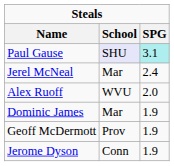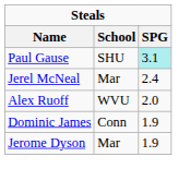Paul Gause | School: lavender background -> no background
Dominic James | School: Mar -> Conn
- row: Geoff McDermott | Prov | 1.9
Jerome Dyson | School: Conn -> Mar
